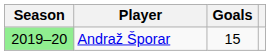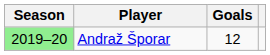Andraž Šporar | Goals: 15 -> 12
